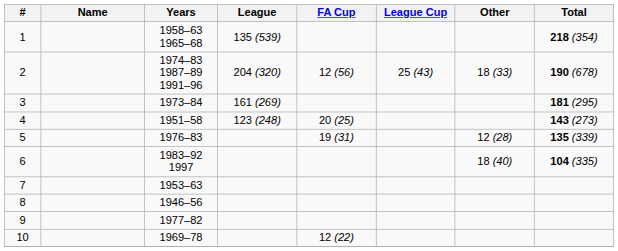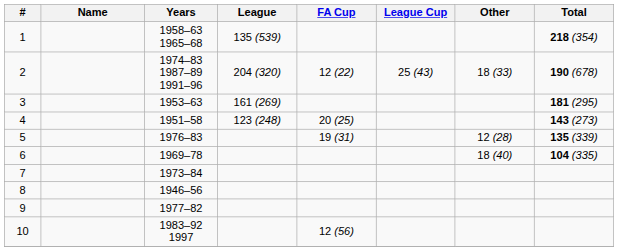2 | FA Cup: 12 (56) -> 12 (22)
3 | Years: 1973–84 -> 1953–63
6 | Years: 1983–92 1997 -> 1969–78
7 | Years: 1953–63 -> 1973–84
10 | Years: 1969–78 -> 1983–92 1997
10 | FA Cup: 12 (22) -> 12 (56)
